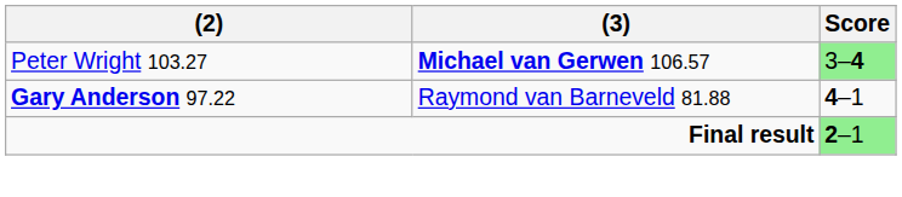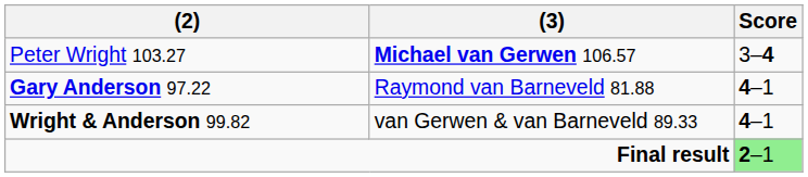Peter Wright 103.27 | Score: lightgreen background -> no background
+ row: Wright & Anderson 99.82 | van Gerwen & van Barneveld 89.33 | 4–1
